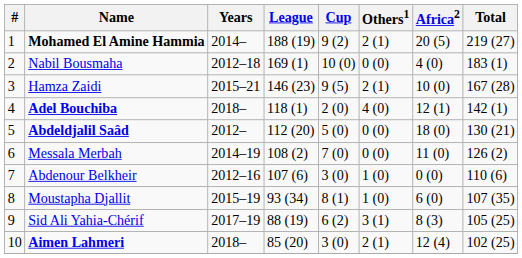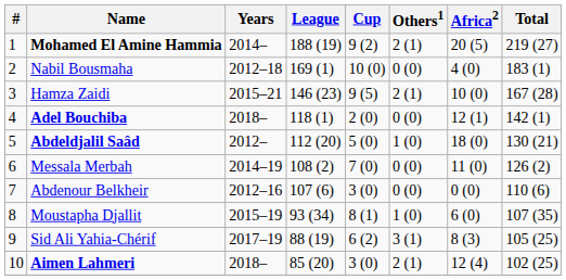Adel Bouchiba | Others1: 4 (0) -> 0 (0)
Abdeldjalil Saâd | Others1: 0 (0) -> 1 (0)
Abdenour Belkheir | Others1: 1 (0) -> 0 (0)
